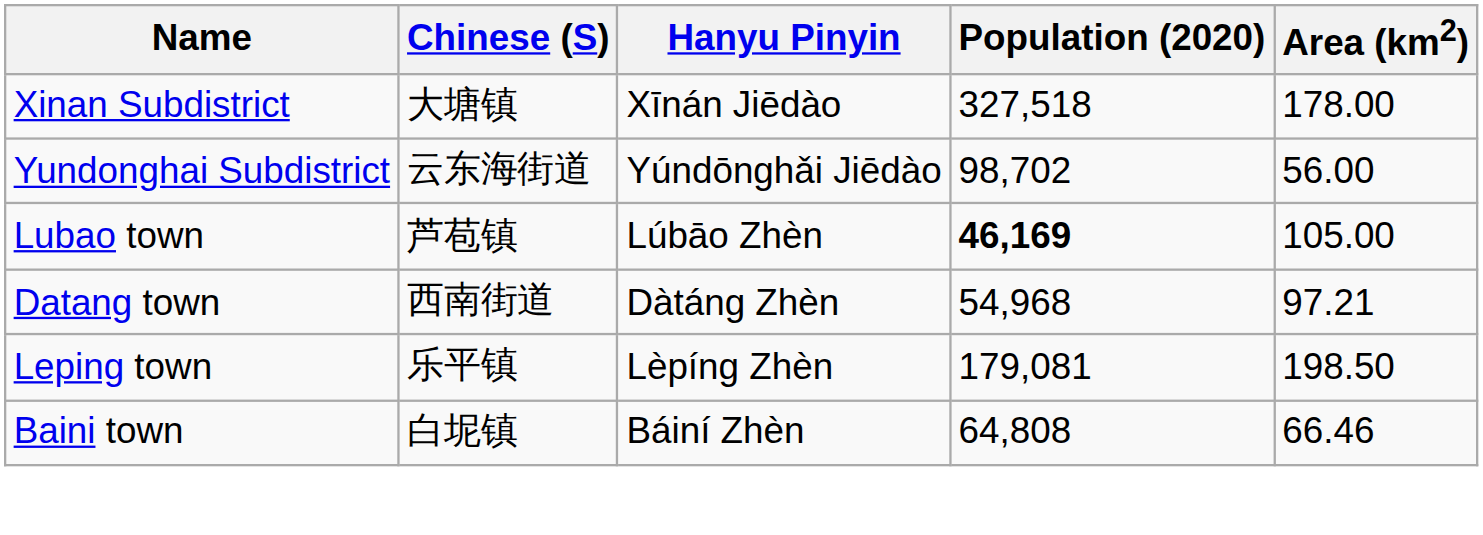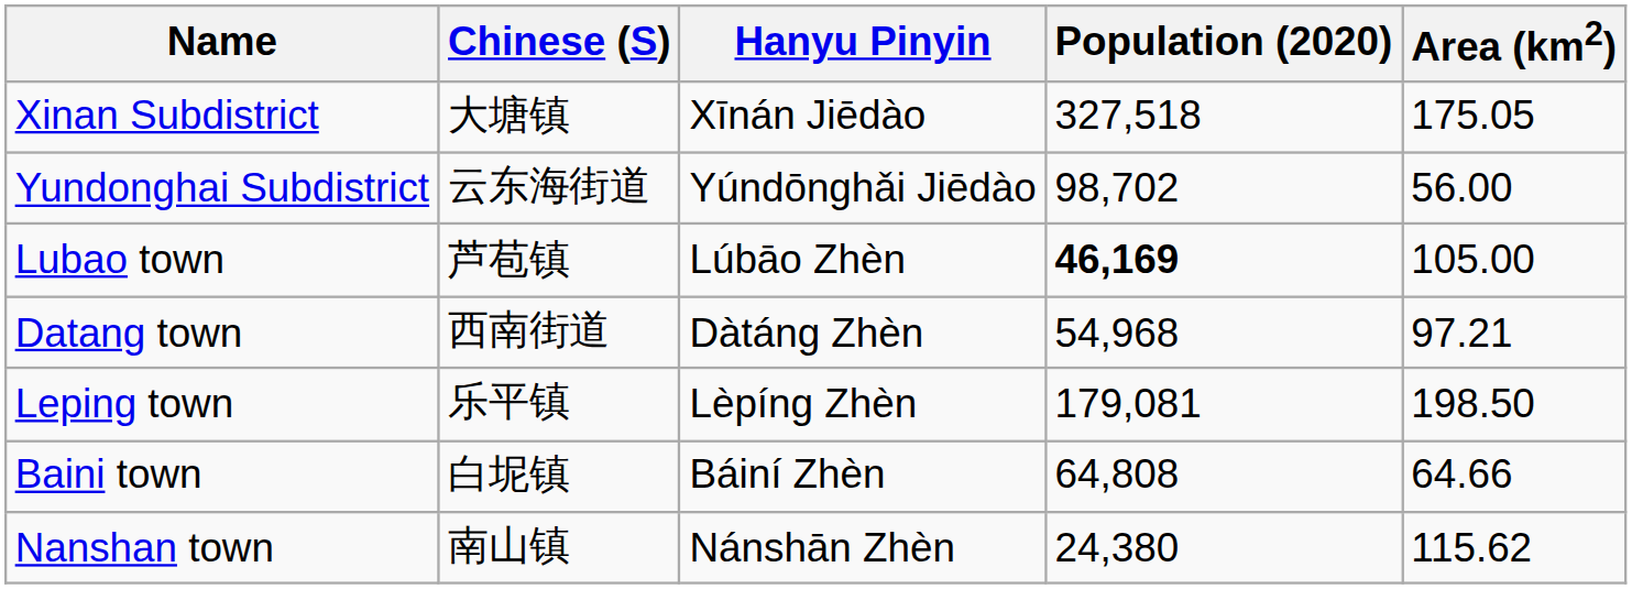Xinan Subdistrict | Area (km2): 178.00 -> 175.05
Baini town | Area (km2): 66.46 -> 64.66
+ row: Nanshan town | 南山镇 | Nánshān Zhèn | 24,380 | 115.62
